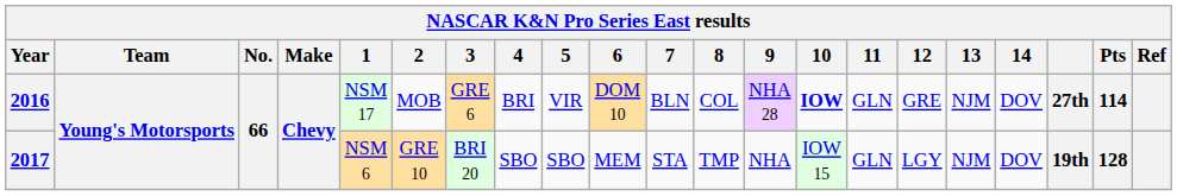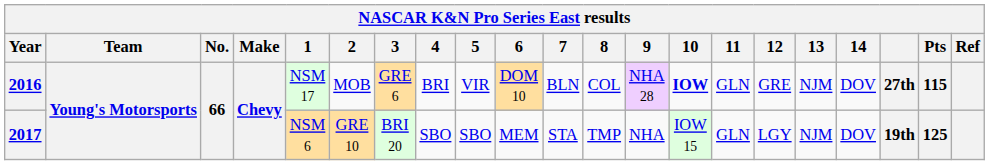2016 | Pts: 114 -> 115
2017 | Pts: 128 -> 125
